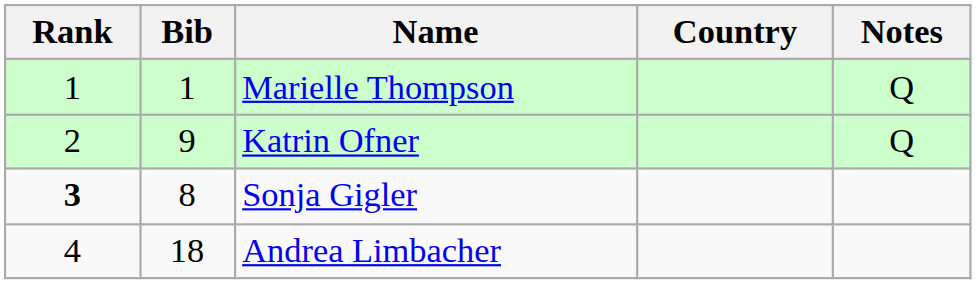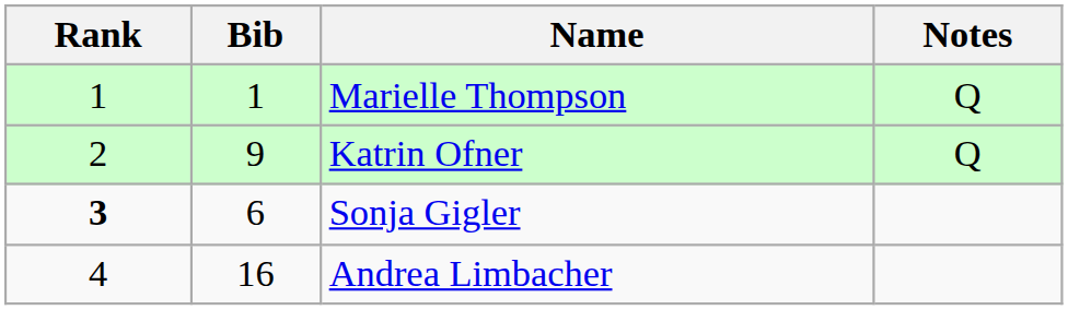- column: Country
Sonja Gigler | Bib: 8 -> 6
Andrea Limbacher | Bib: 18 -> 16
